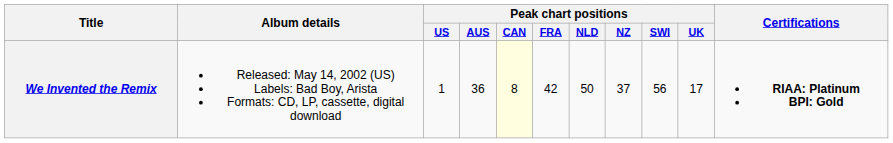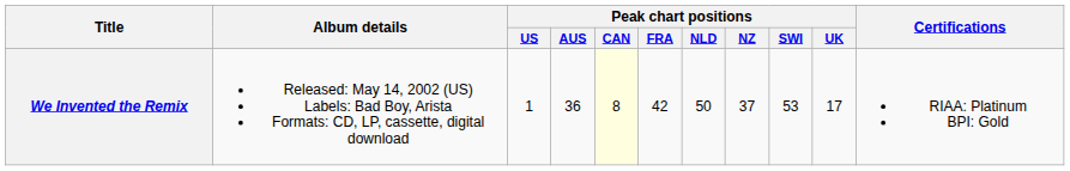We Invented the Remix | Peak chart positions / SWI: 56 -> 53
We Invented the Remix | Certifications: bold -> normal
